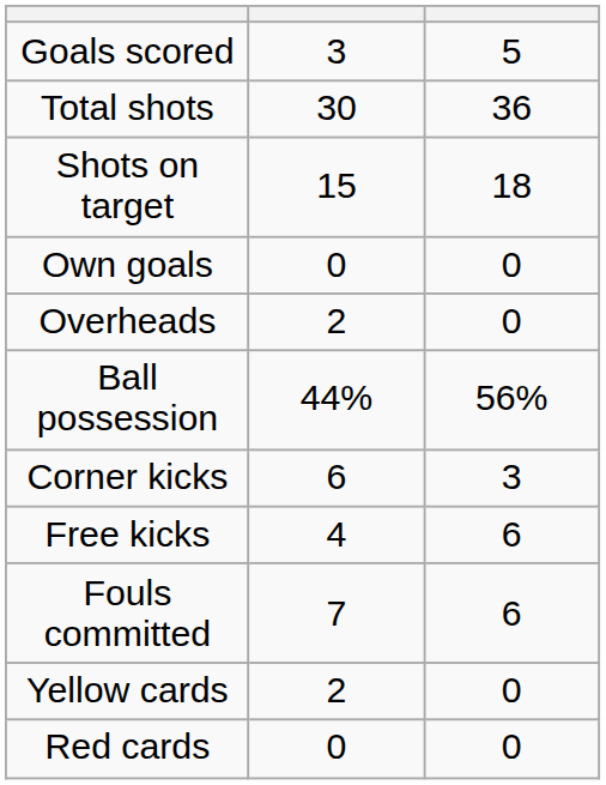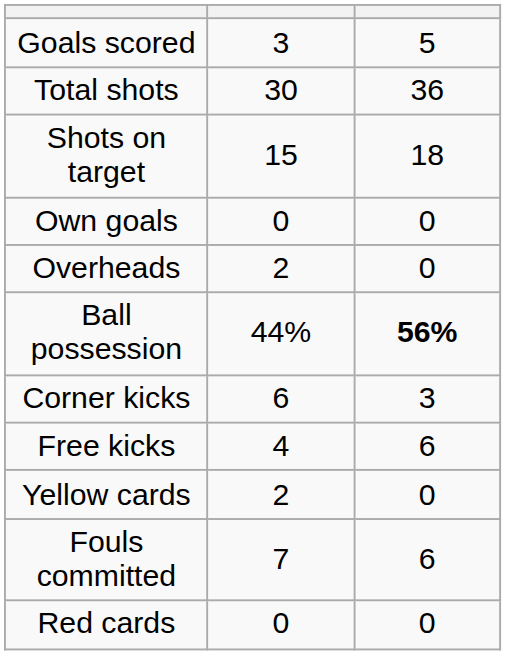Ball possession | column 3: normal -> bold
rows swapped: Fouls committed <-> Yellow cards
